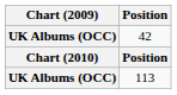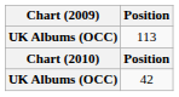rows swapped: 113 <-> 42
